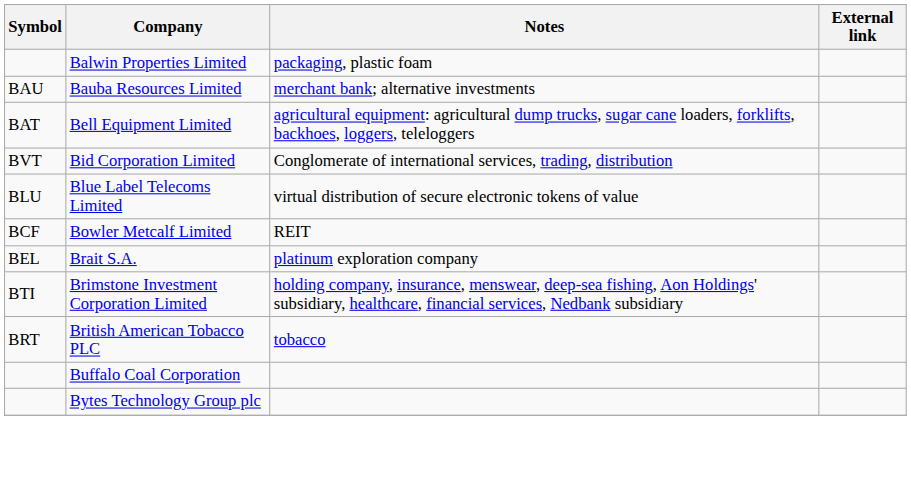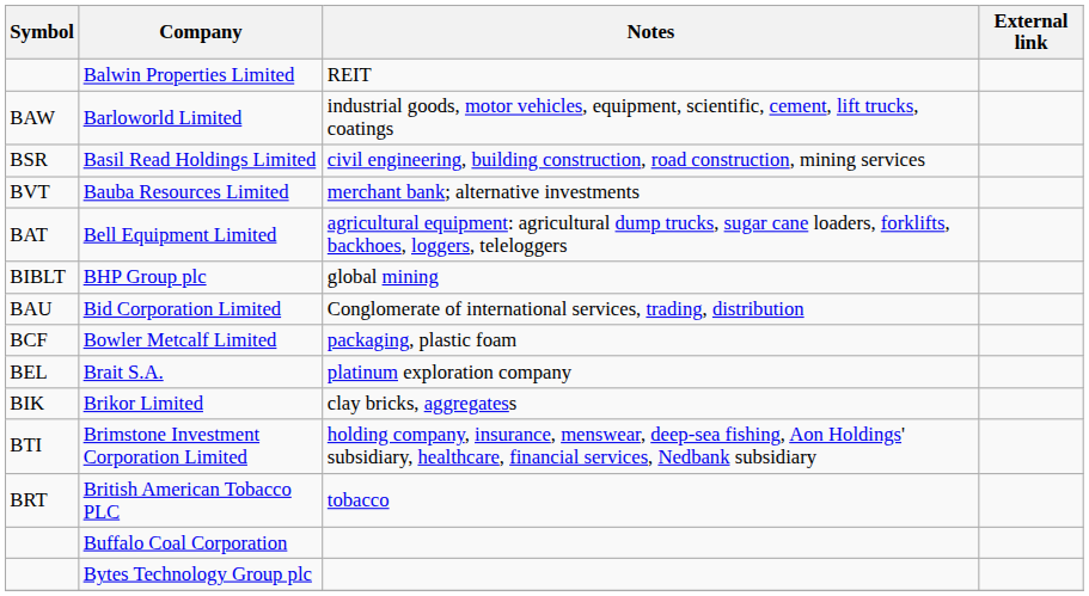Balwin Properties Limited | Notes: packaging, plastic foam -> REIT
+ row: BAW | Barloworld Limited | industrial goods, motor vehicles, equipment, scientific, cement, lift trucks, coatings
+ row: BSR | Basil Read Holdings Limited | civil engineering, building construction, road construction, mining services
Bauba Resources Limited | Symbol: BAU -> BVT
+ row: BIBLT | BHP Group plc | global mining
Bid Corporation Limited | Symbol: BVT -> BAU
- row: BLU | Blue Label Telecoms Limited | virtual distribution of secure electronic tokens of value
Bowler Metcalf Limited | Notes: REIT -> packaging, plastic foam
+ row: BIK | Brikor Limited | clay bricks, aggregatess
